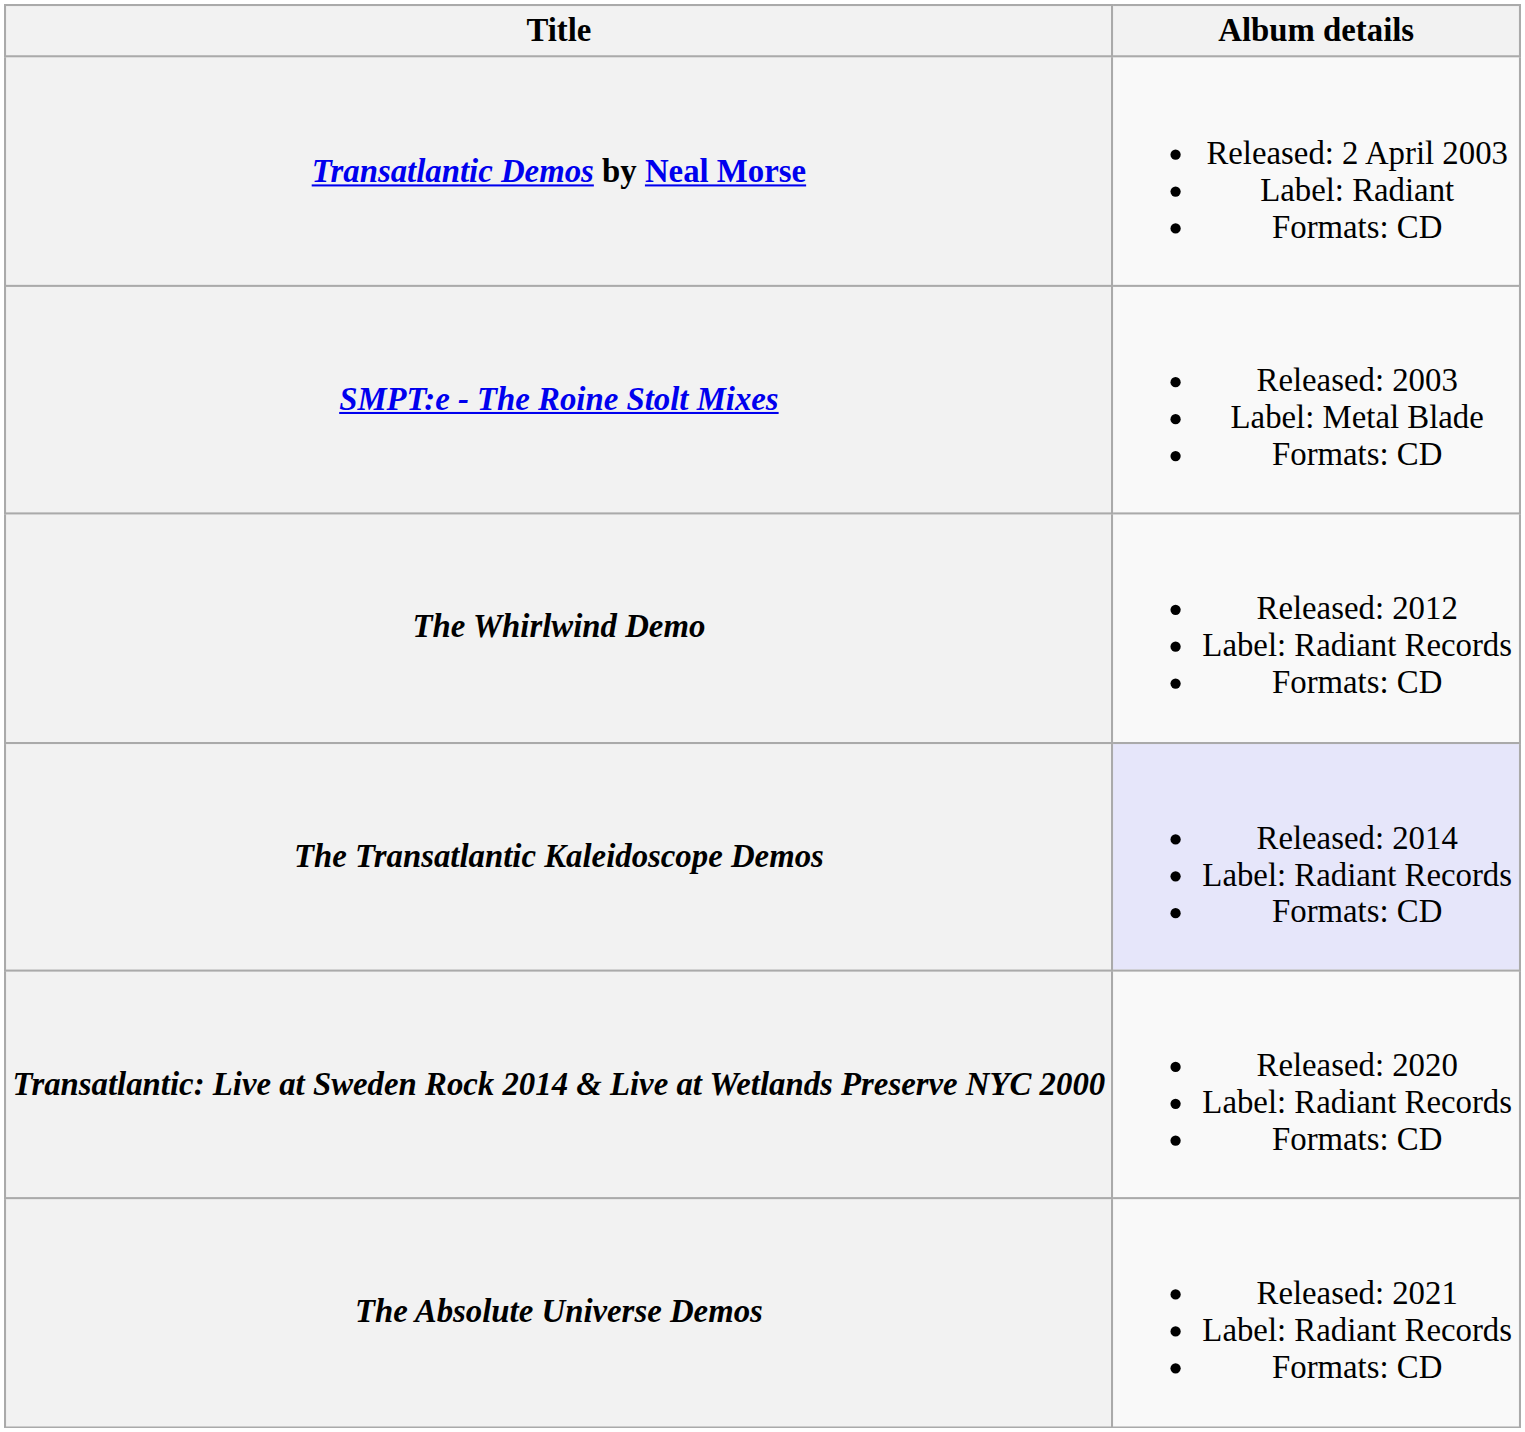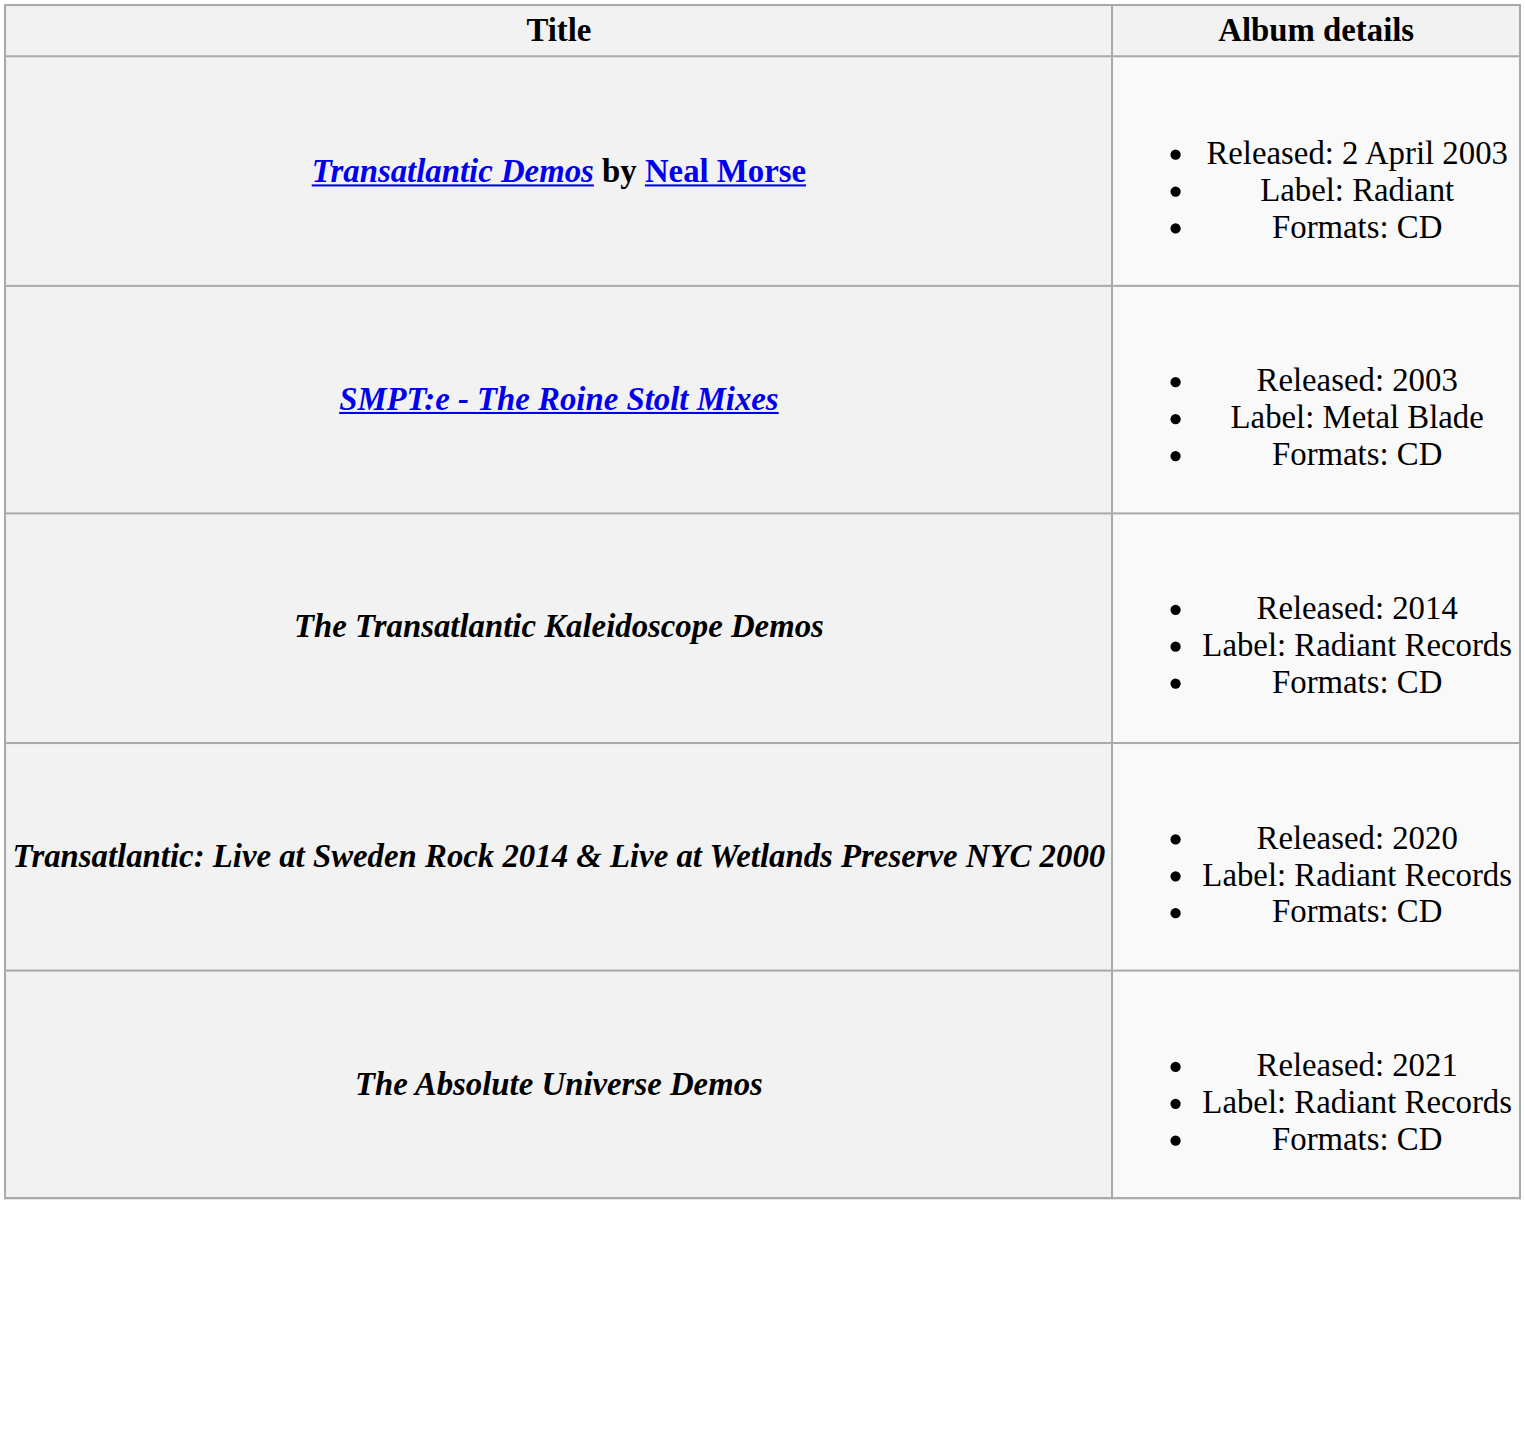- row: The Whirlwind Demo | Released: 2012 Label: Radiant Records Formats: CD
The Transatlantic Kaleidoscope Demos | Album details: lavender background -> no background
